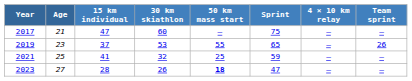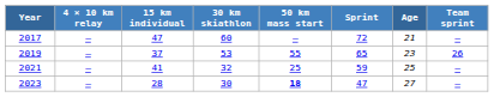columns swapped: Age <-> 4 × 10 km relay
2017 | Sprint: 75 -> 72
2023 | 30 km skiathlon: 26 -> 30
